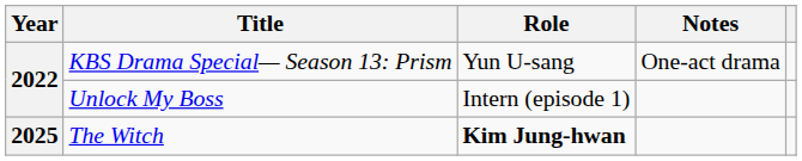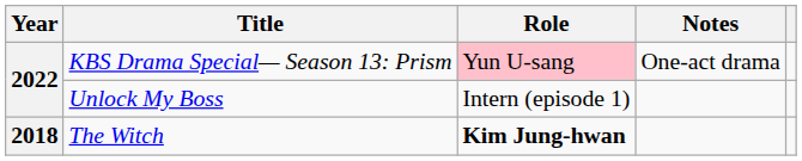KBS Drama Special— Season 13: Prism | Role: no background -> pink background
The Witch | Year: 2025 -> 2018
